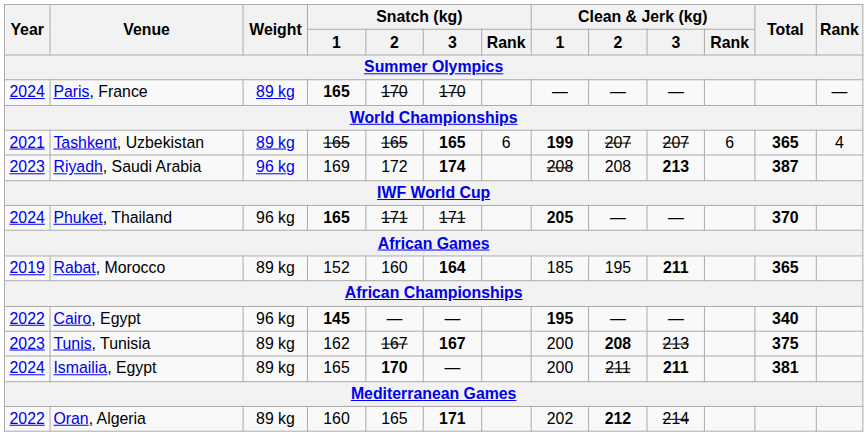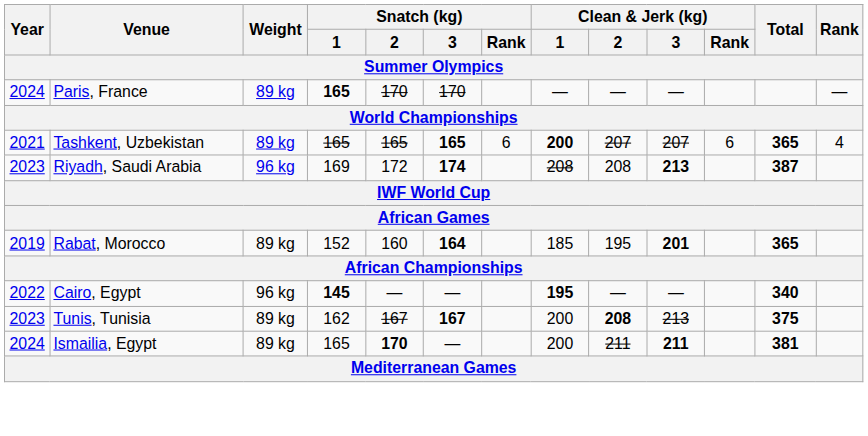Tashkent, Uzbekistan | Clean & Jerk (kg) / 1: 199 -> 200
- row: 2024 | Phuket, Thailand | 96 kg | 165 | 171 | 171 | 205 | — | — | 370
Rabat, Morocco | Clean & Jerk (kg) / 3: 211 -> 201
- row: 2022 | Oran, Algeria | 89 kg | 160 | 165 | 171 | 202 | 212 | 214
